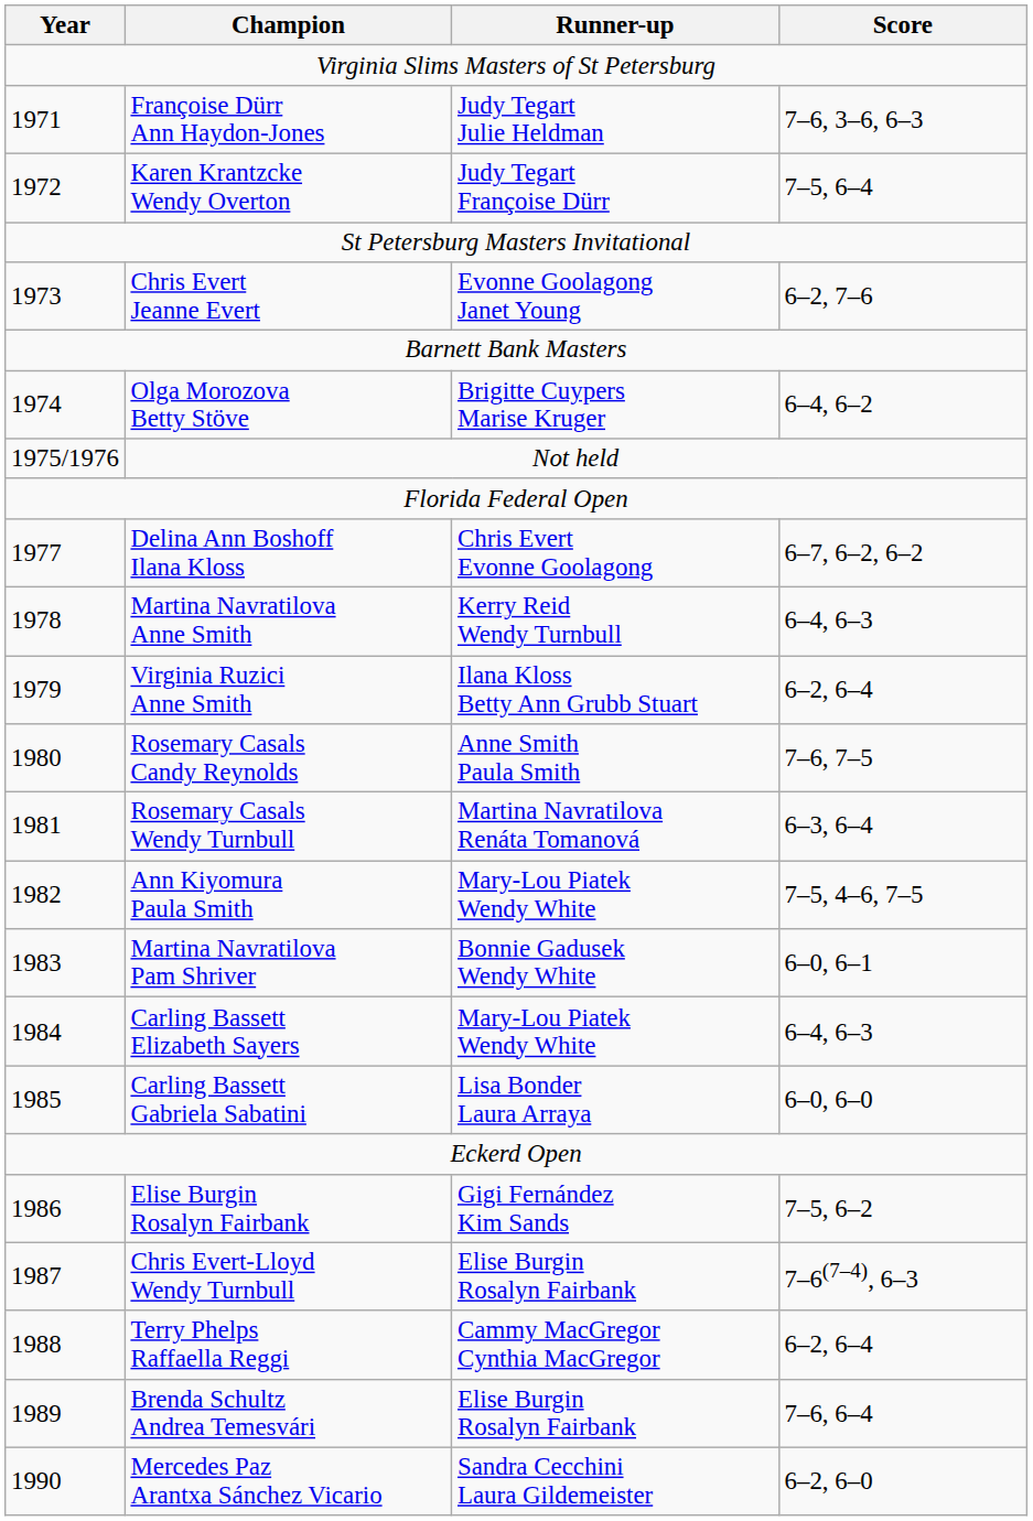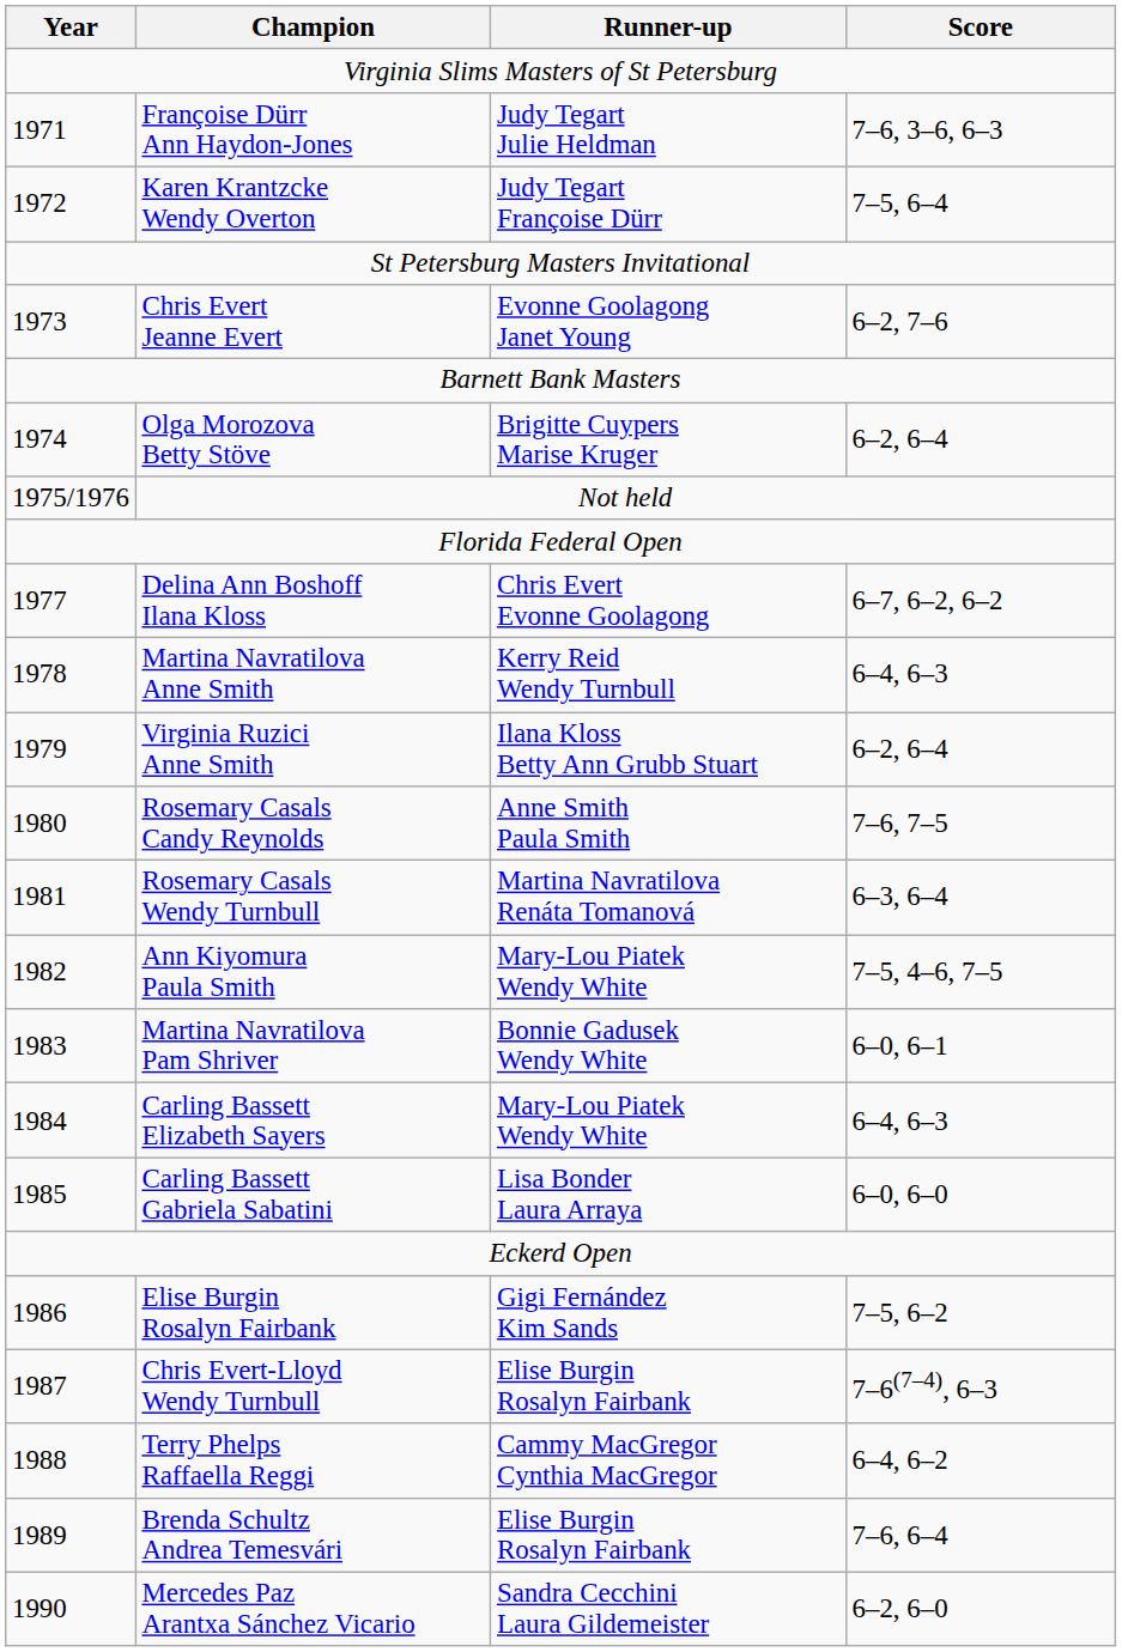Olga Morozova Betty Stöve | Score: 6–4, 6–2 -> 6–2, 6–4
Terry Phelps Raffaella Reggi | Score: 6–2, 6–4 -> 6–4, 6–2
